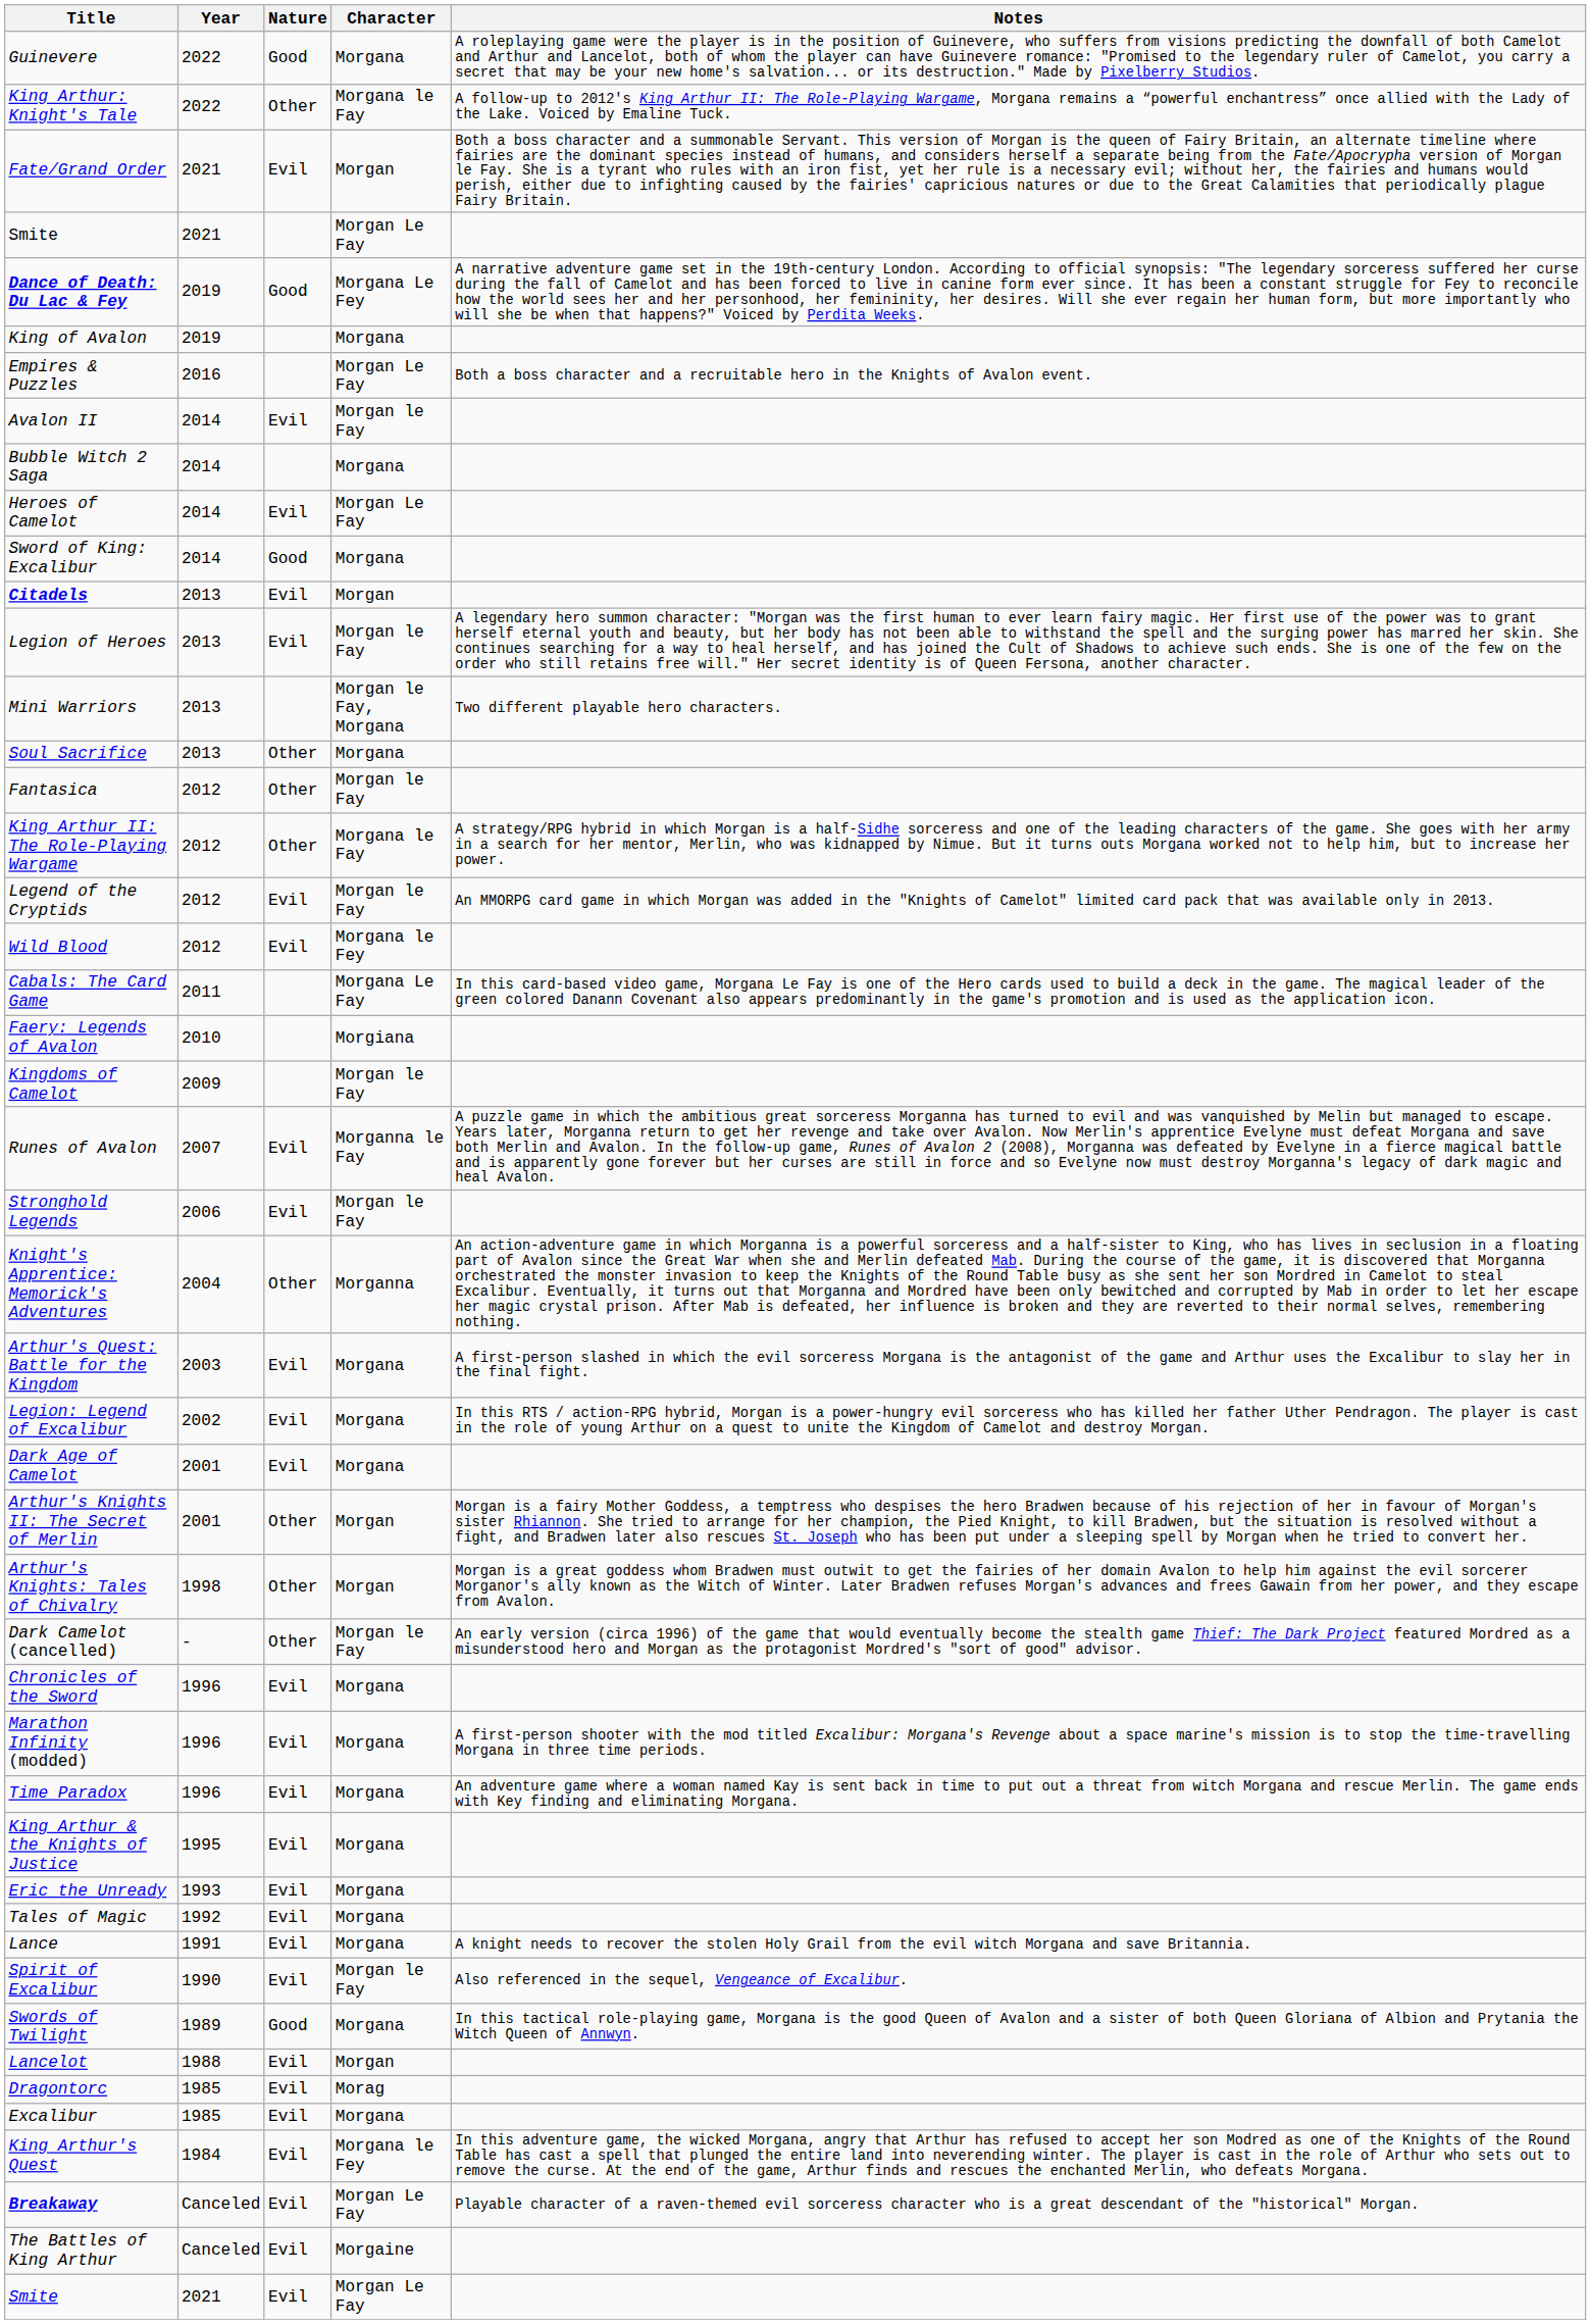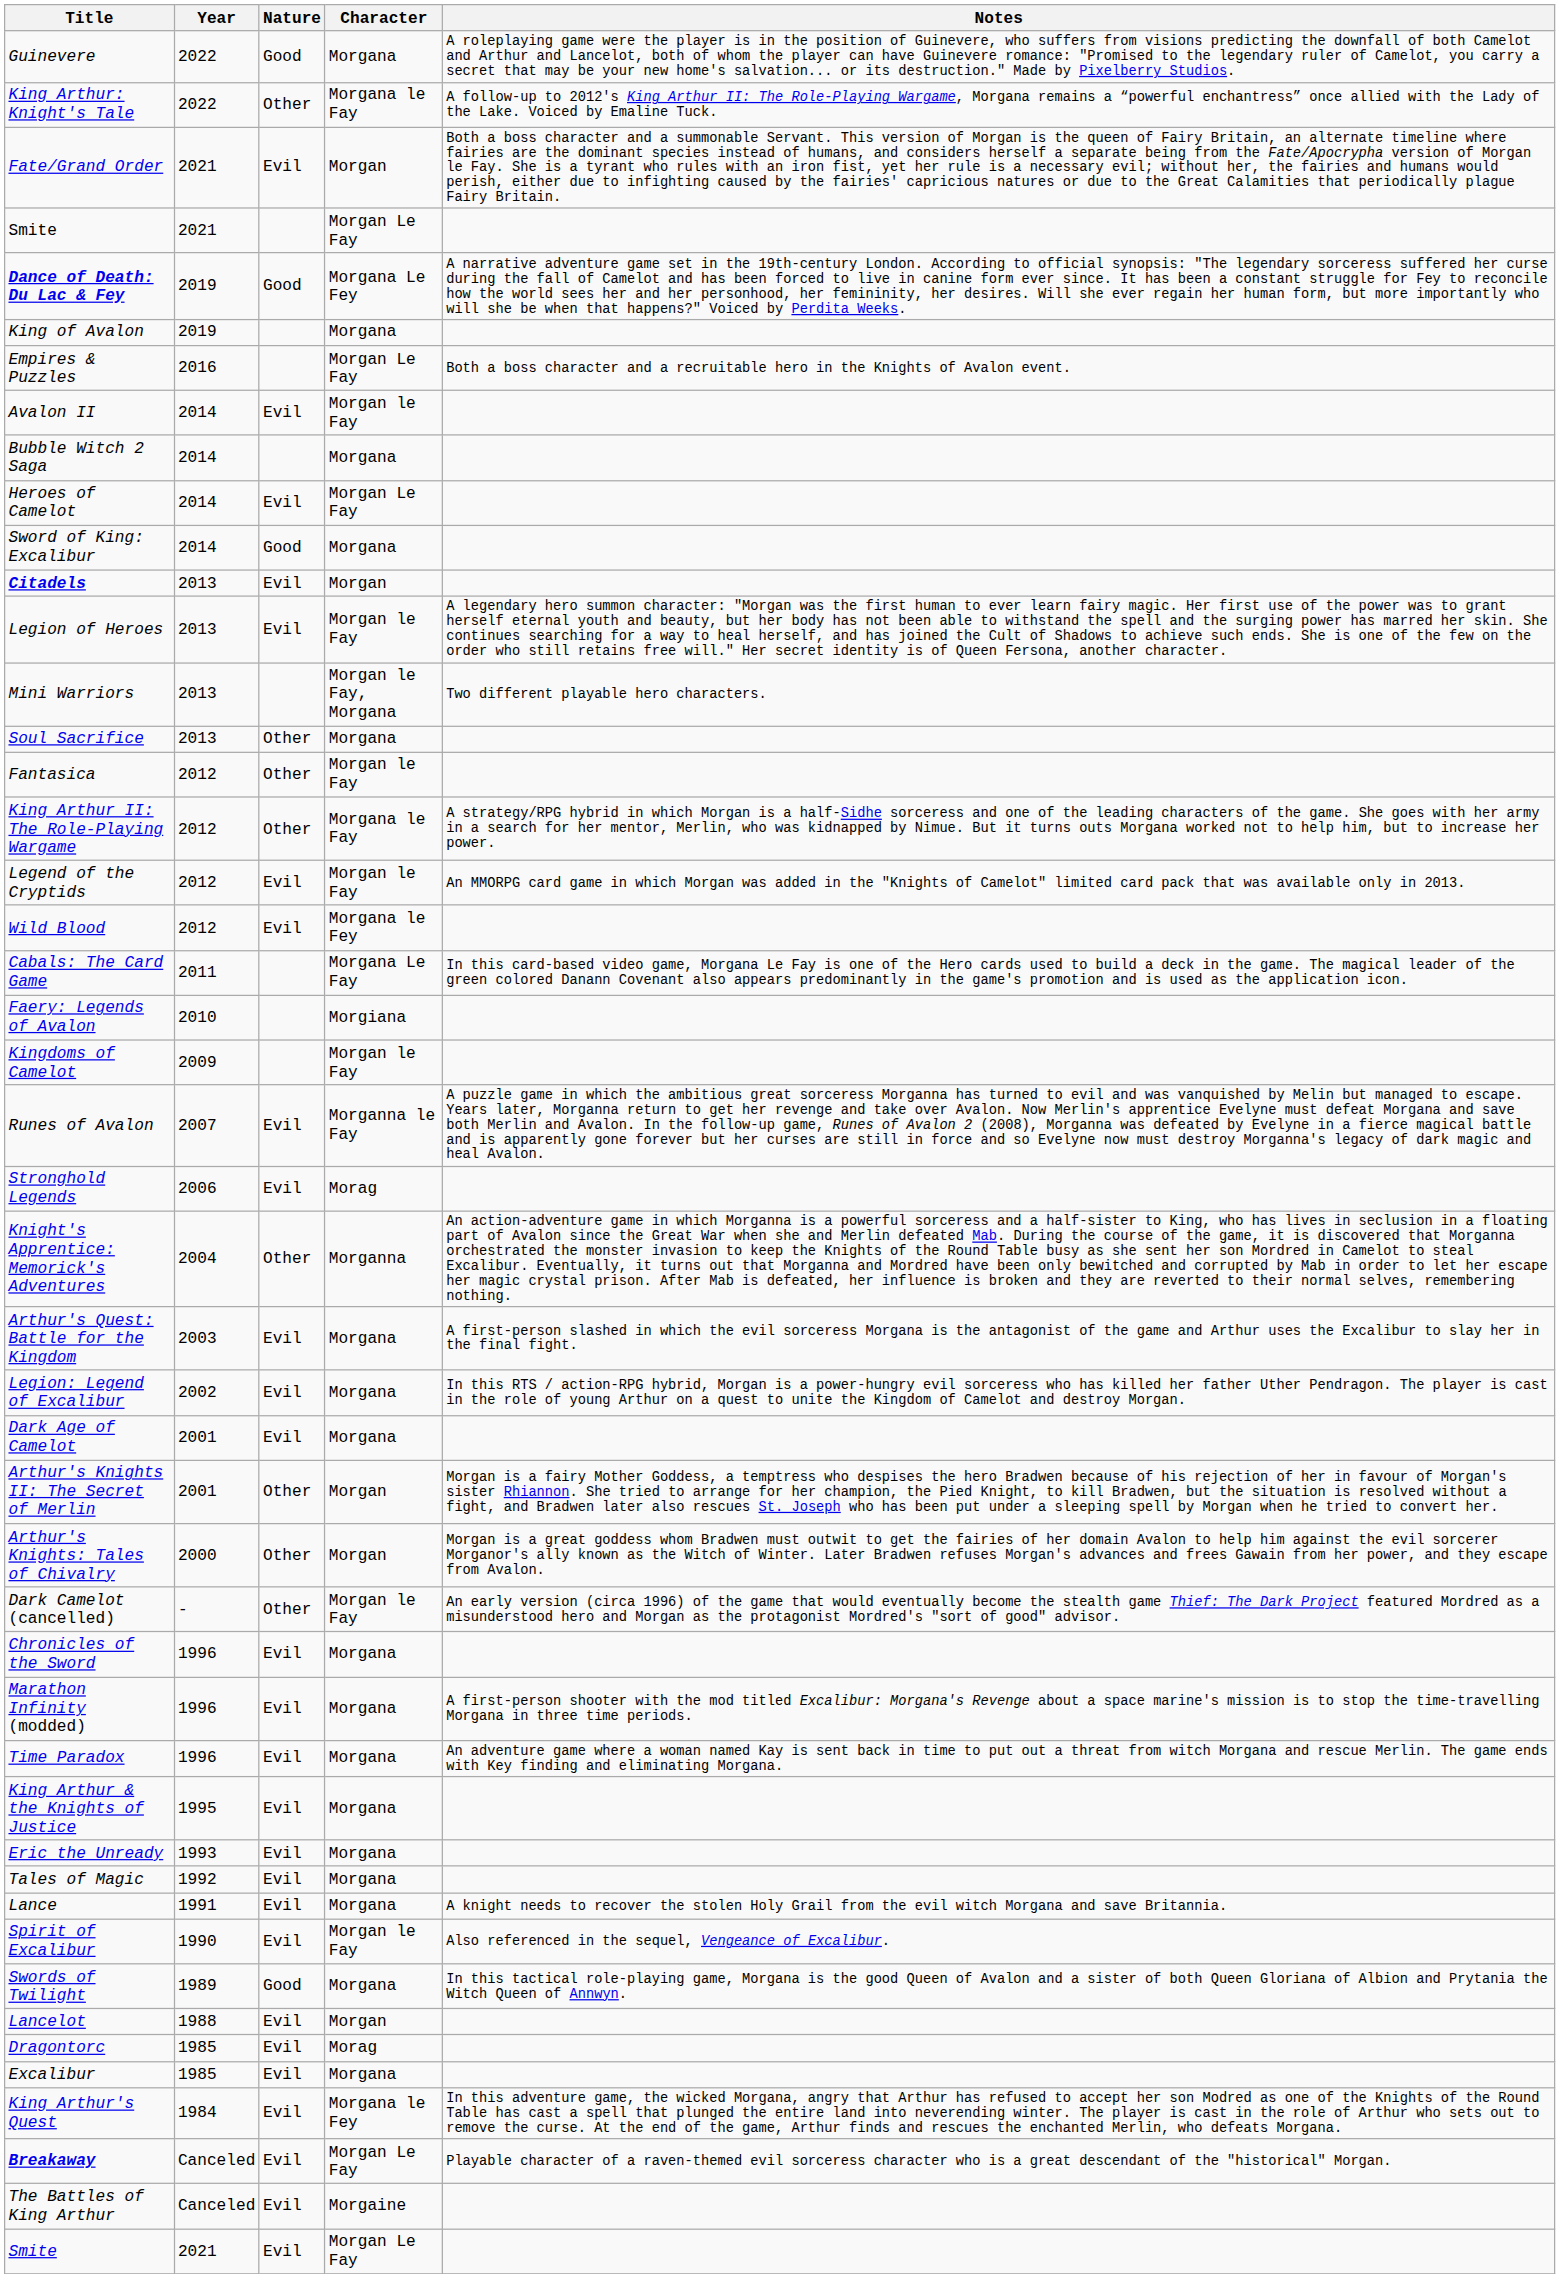Stronghold Legends | Character: Morgan le Fay -> Morag
Arthur's Knights: Tales of Chivalry | Year: 1998 -> 2000
